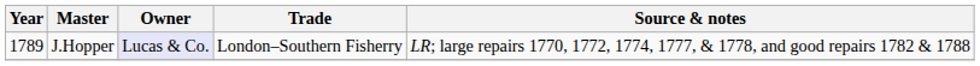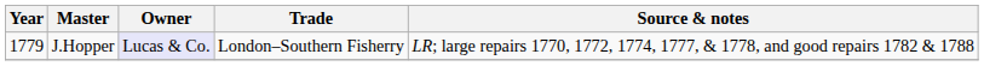J.Hopper | Year: 1789 -> 1779
